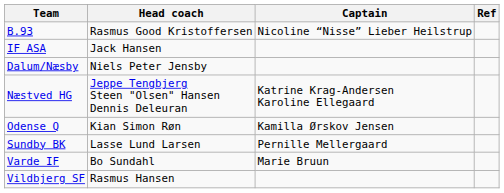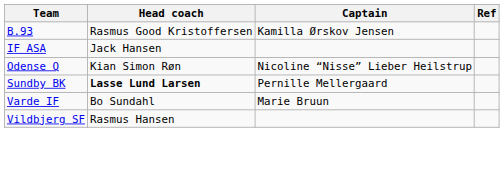B.93 | Captain: Nicoline “Nisse” Lieber Heilstrup -> Kamilla Ørskov Jensen
- row: Dalum/Næsby | Niels Peter Jensby
- row: Næstved HG | Jeppe Tengbjerg Steen "Olsen" Hansen Dennis Deleuran | Katrine Krag-Andersen Karoline Ellegaard
Odense Q | Captain: Kamilla Ørskov Jensen -> Nicoline “Nisse” Lieber Heilstrup
Sundby BK | Head coach: normal -> bold
